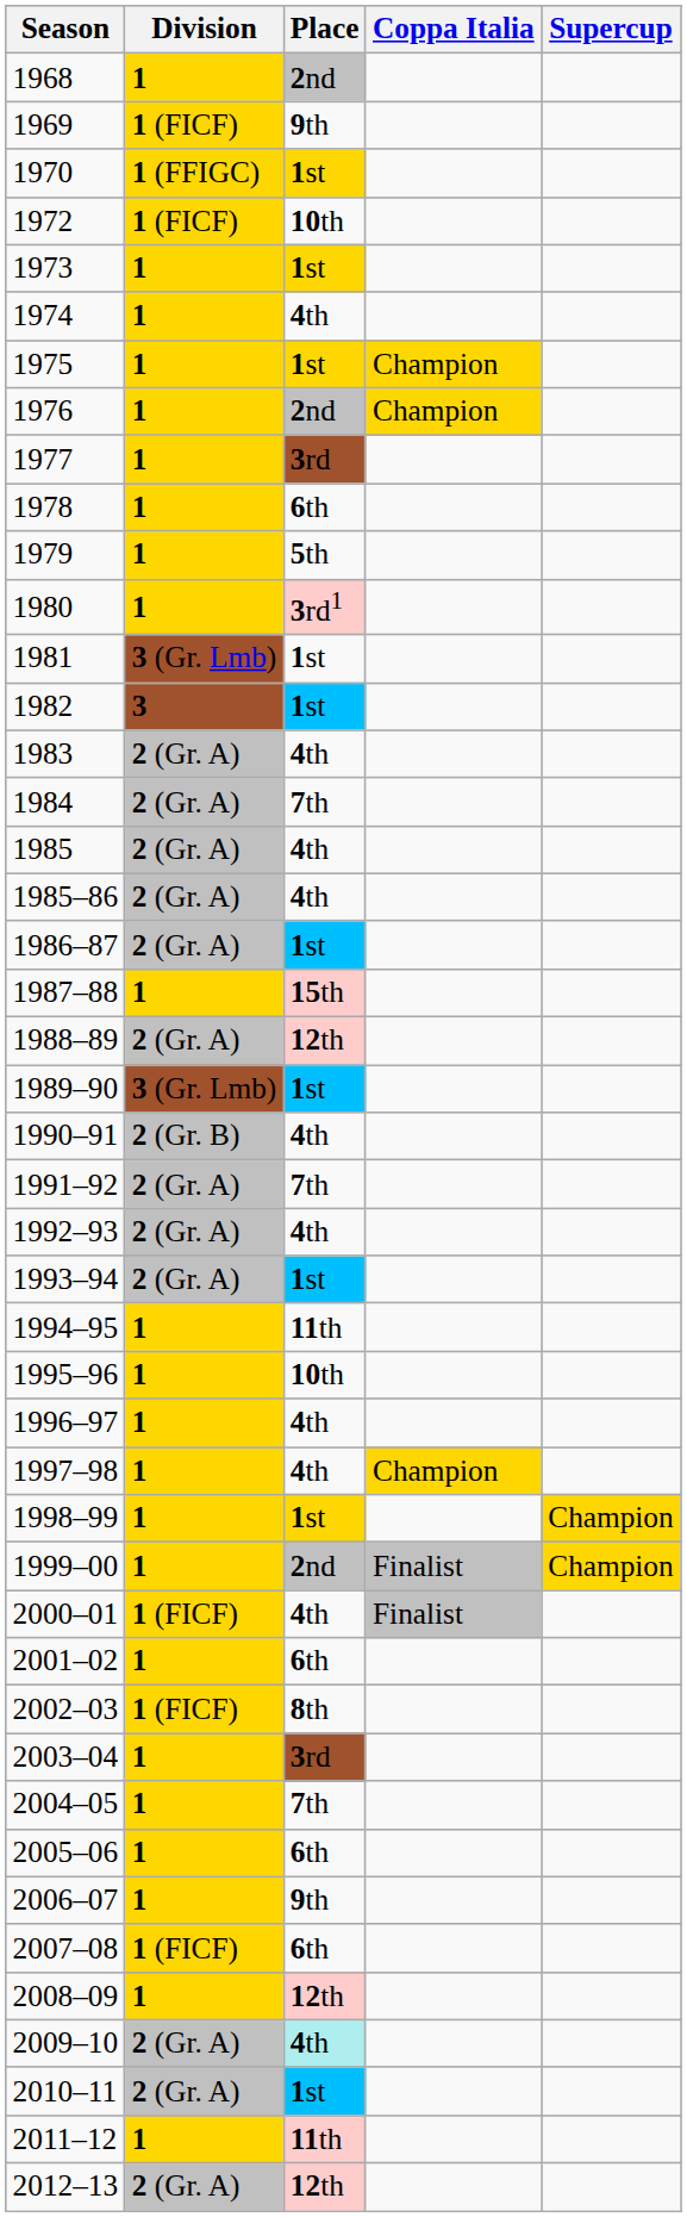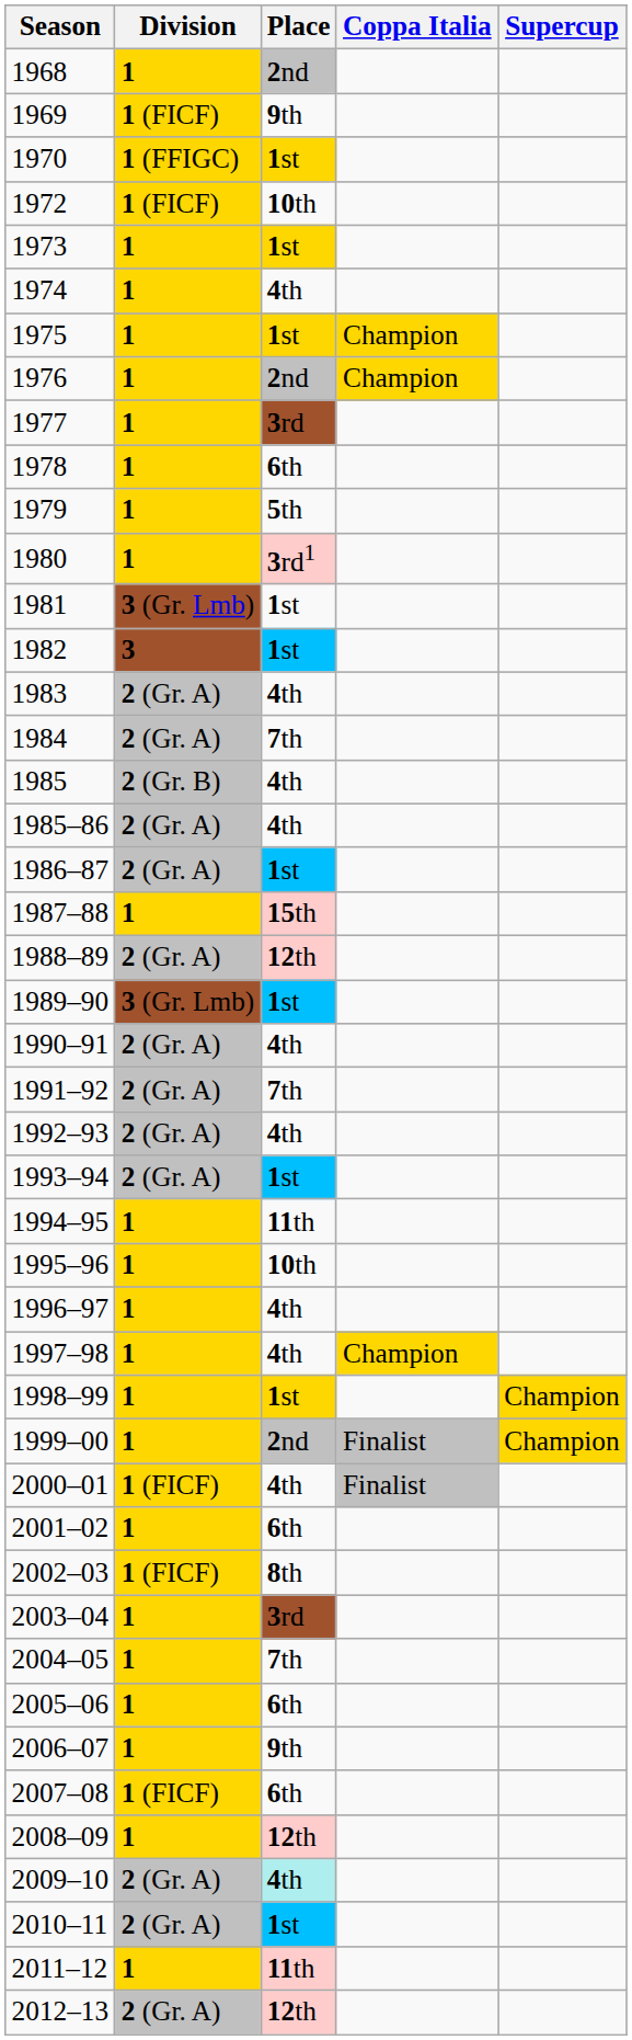1985 | Division: 2 (Gr. A) -> 2 (Gr. B)
1990–91 | Division: 2 (Gr. B) -> 2 (Gr. A)
